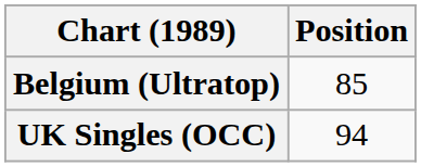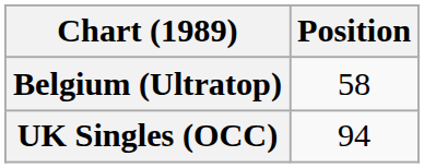Belgium (Ultratop) | Position: 85 -> 58
